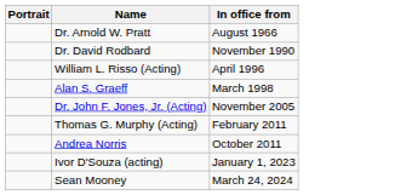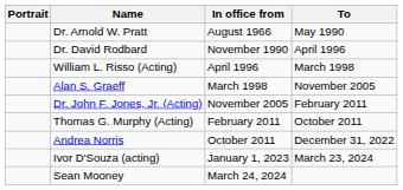+ column: To | May 1990 | April 1996 | March 1998 | November 2005 | February 2011 | October 2011 | December 31, 2022 | March 23, 2024
